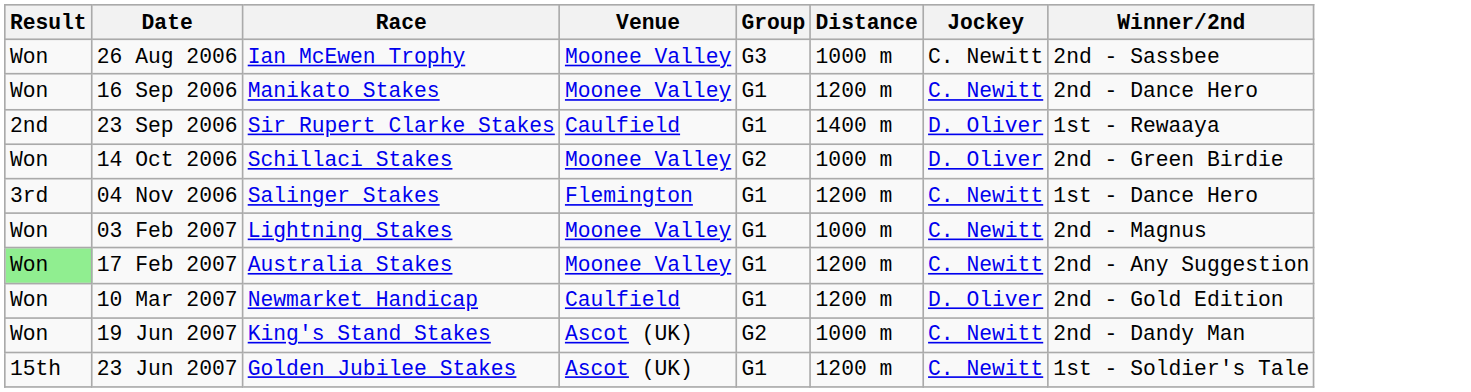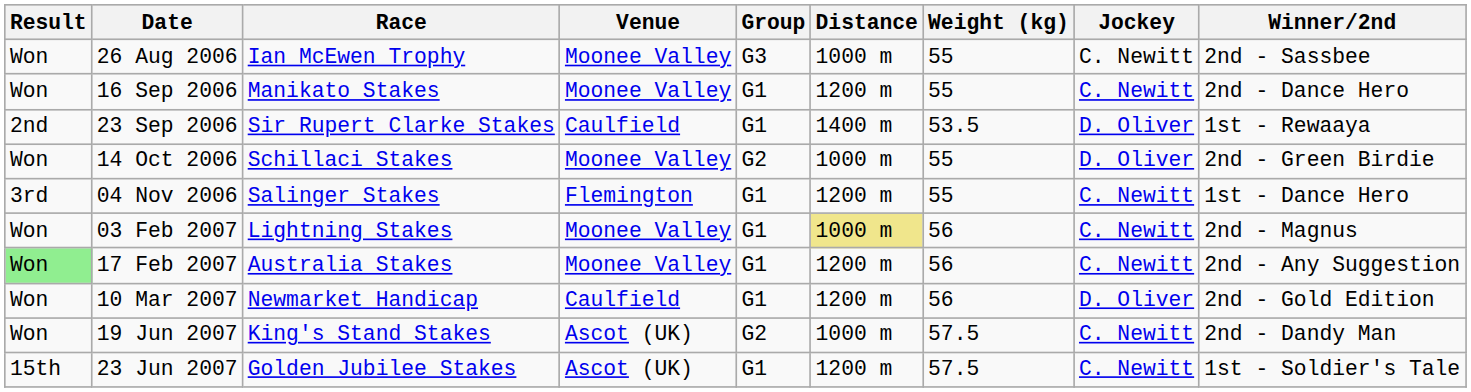+ column: Weight (kg) | 55 | 55 | 53.5 | 55 | 55 | 56 | 56 | 56 | 57.5 | 57.5
03 Feb 2007 | Distance: no background -> khaki background
